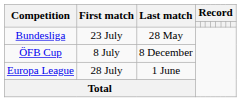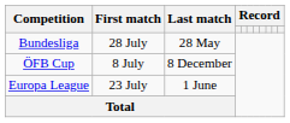Bundesliga | First match: 23 July -> 28 July
Europa League | First match: 28 July -> 23 July
